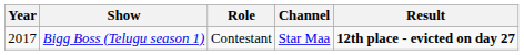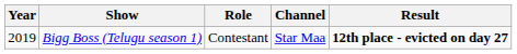Bigg Boss (Telugu season 1) | Year: 2017 -> 2019
